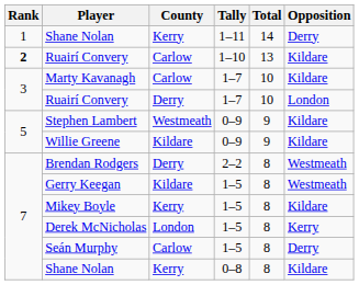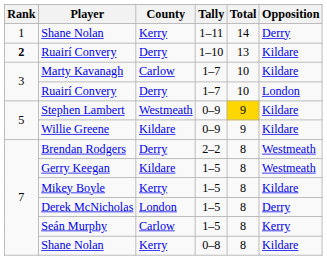Ruairí Convery / 1–10 | County: Carlow -> Derry
Stephen Lambert | Total: no background -> gold background
Derek McNicholas | Opposition: Kerry -> Derry
Seán Murphy | Opposition: Derry -> Kerry
